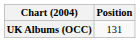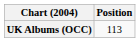UK Albums (OCC) | Position: 131 -> 113
